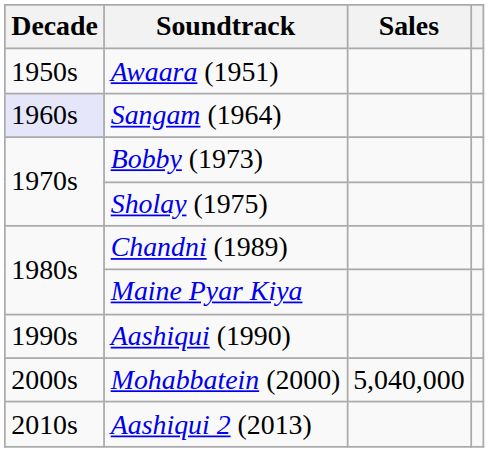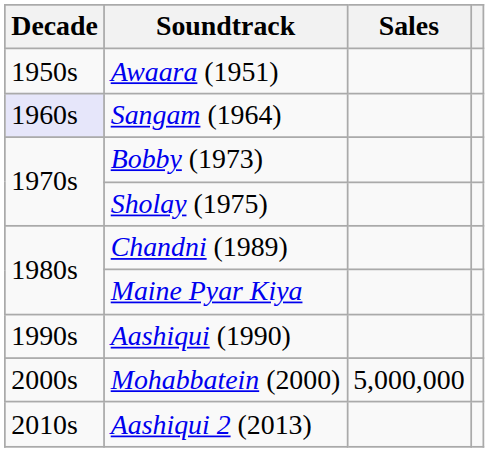Mohabbatein (2000) | Sales: 5,040,000 -> 5,000,000
